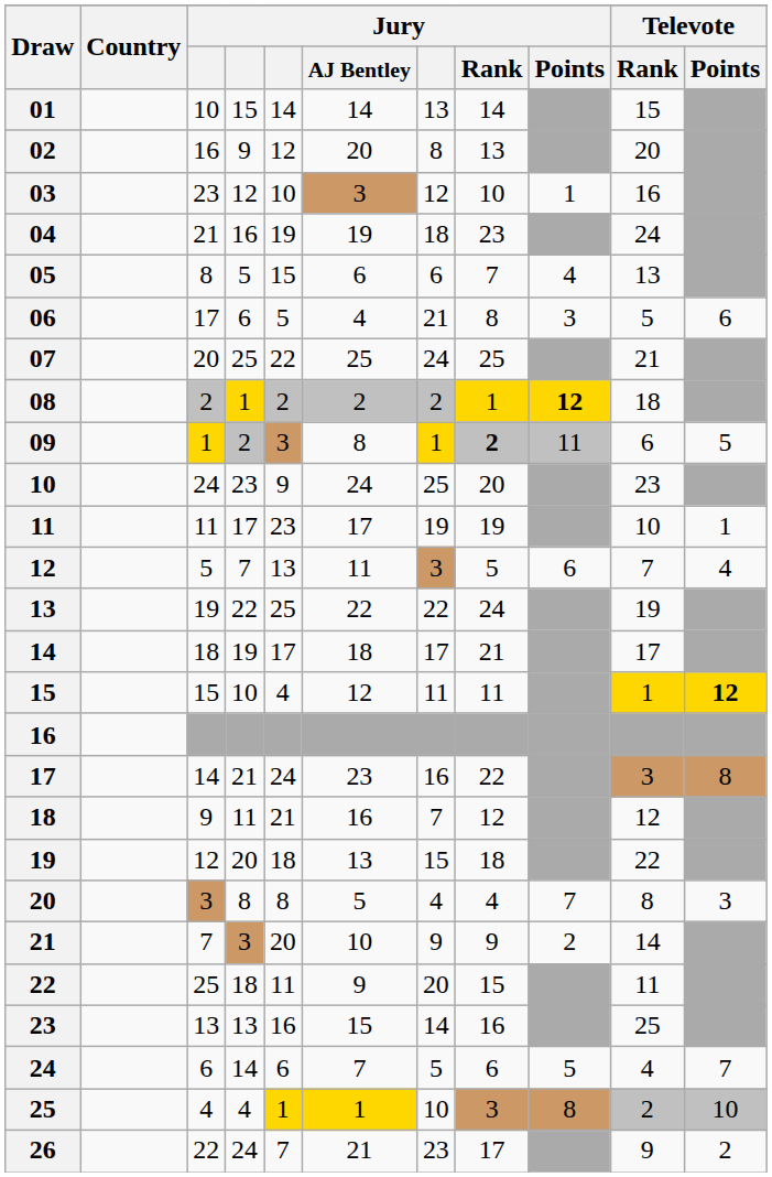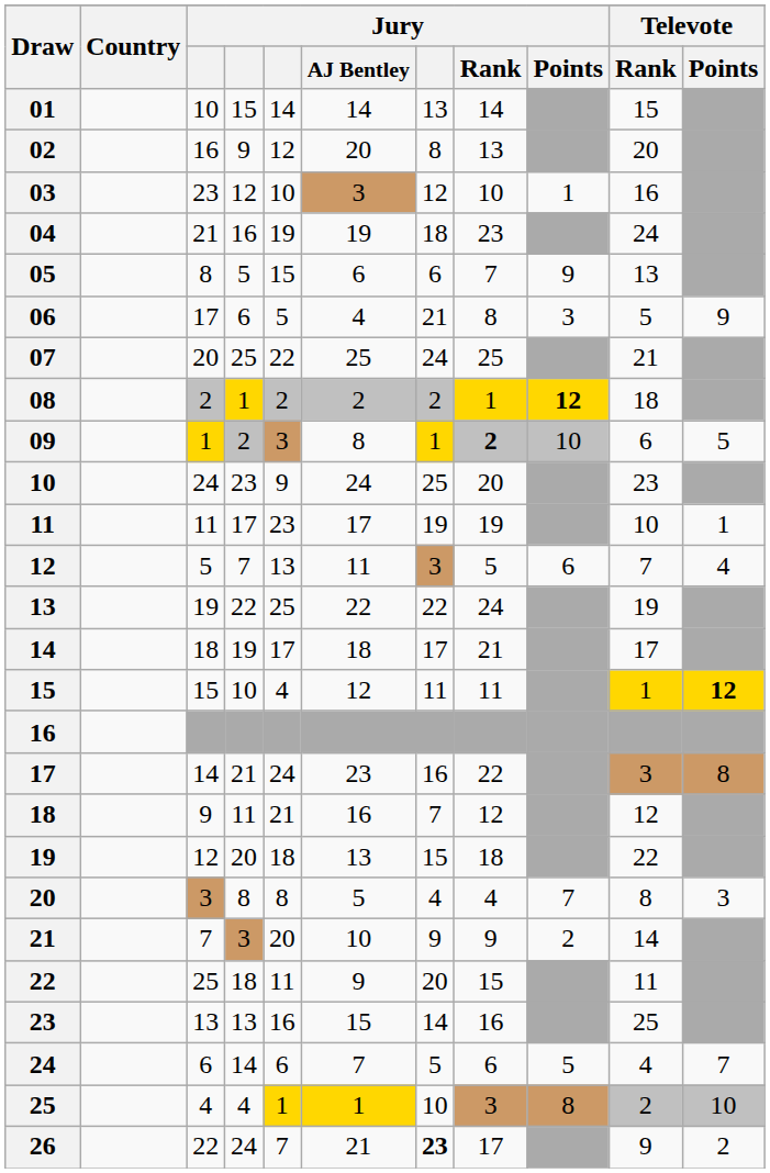05 | Jury / Points: 4 -> 9
06 | Televote / Points: 6 -> 9
09 | Jury / Points: 11 -> 10
26 | column 7: normal -> bold
